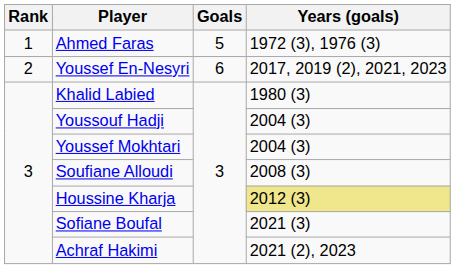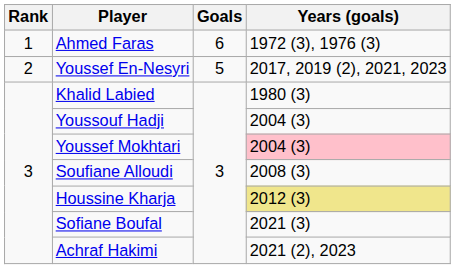Ahmed Faras | Goals: 5 -> 6
Youssef En-Nesyri | Goals: 6 -> 5
Youssef Mokhtari | Years (goals): no background -> pink background
